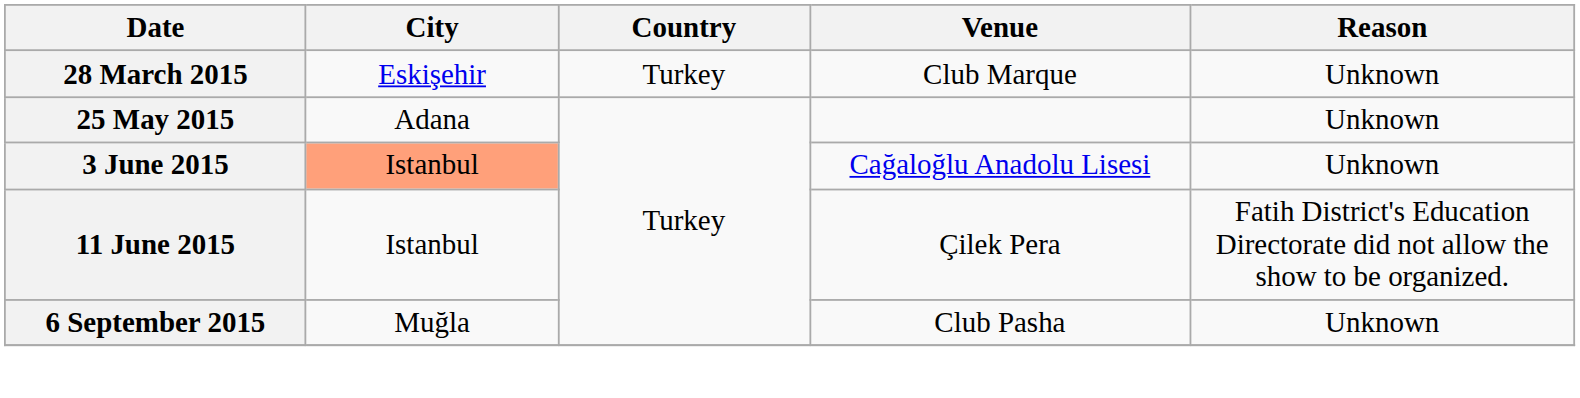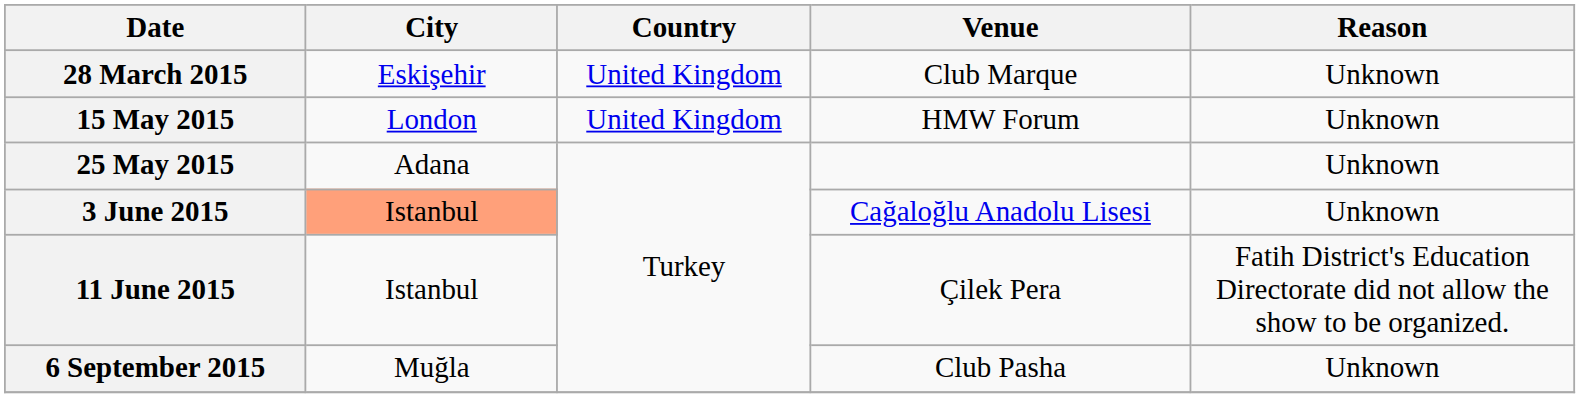28 March 2015 | Country: Turkey -> United Kingdom
+ row: 15 May 2015 | London | United Kingdom | HMW Forum | Unknown
